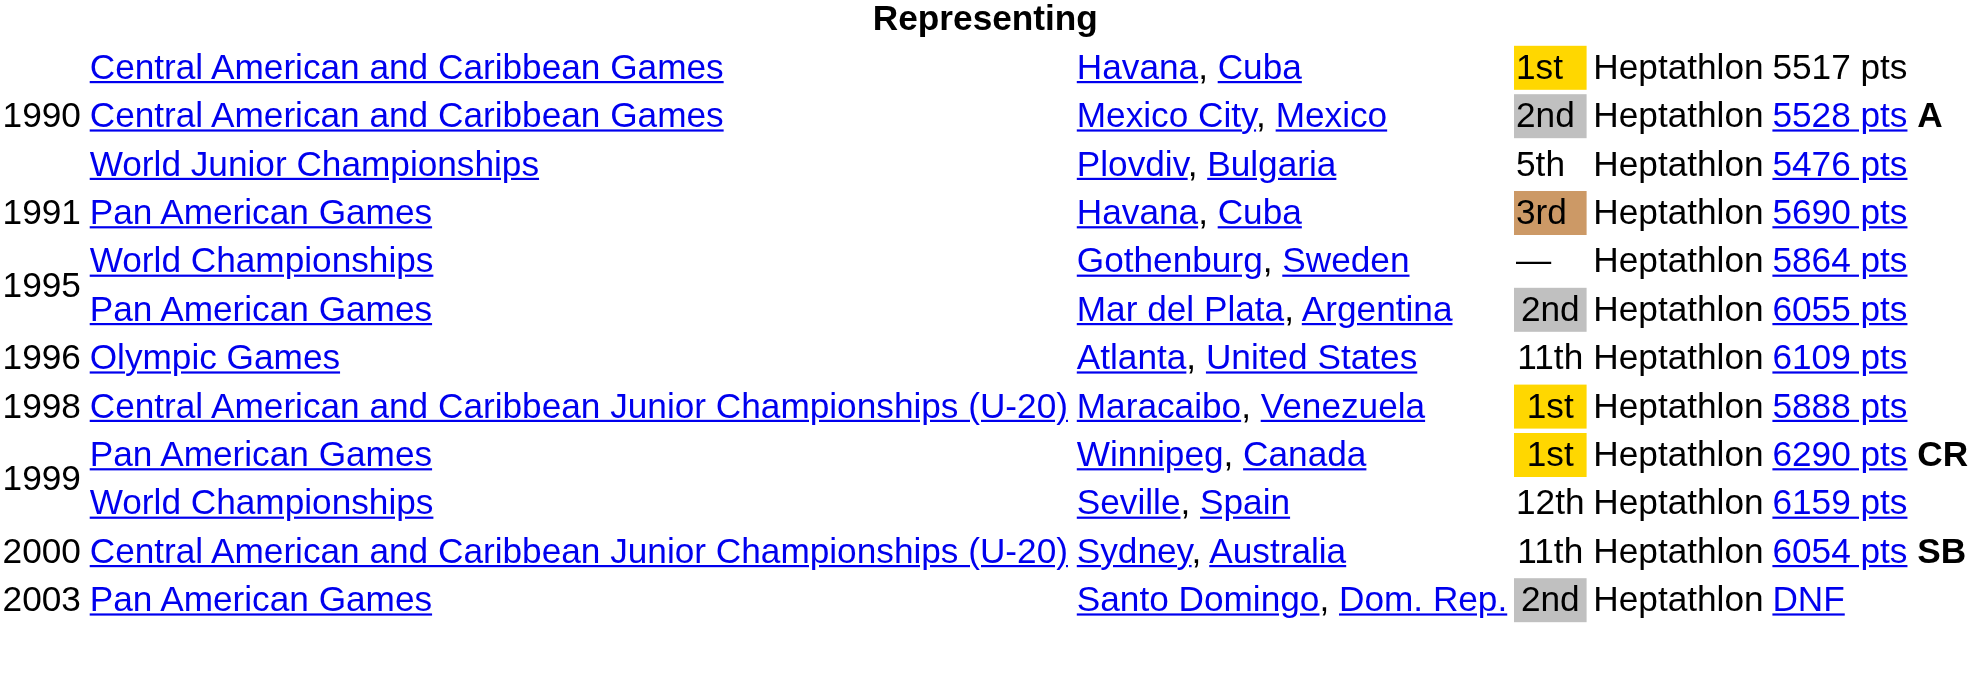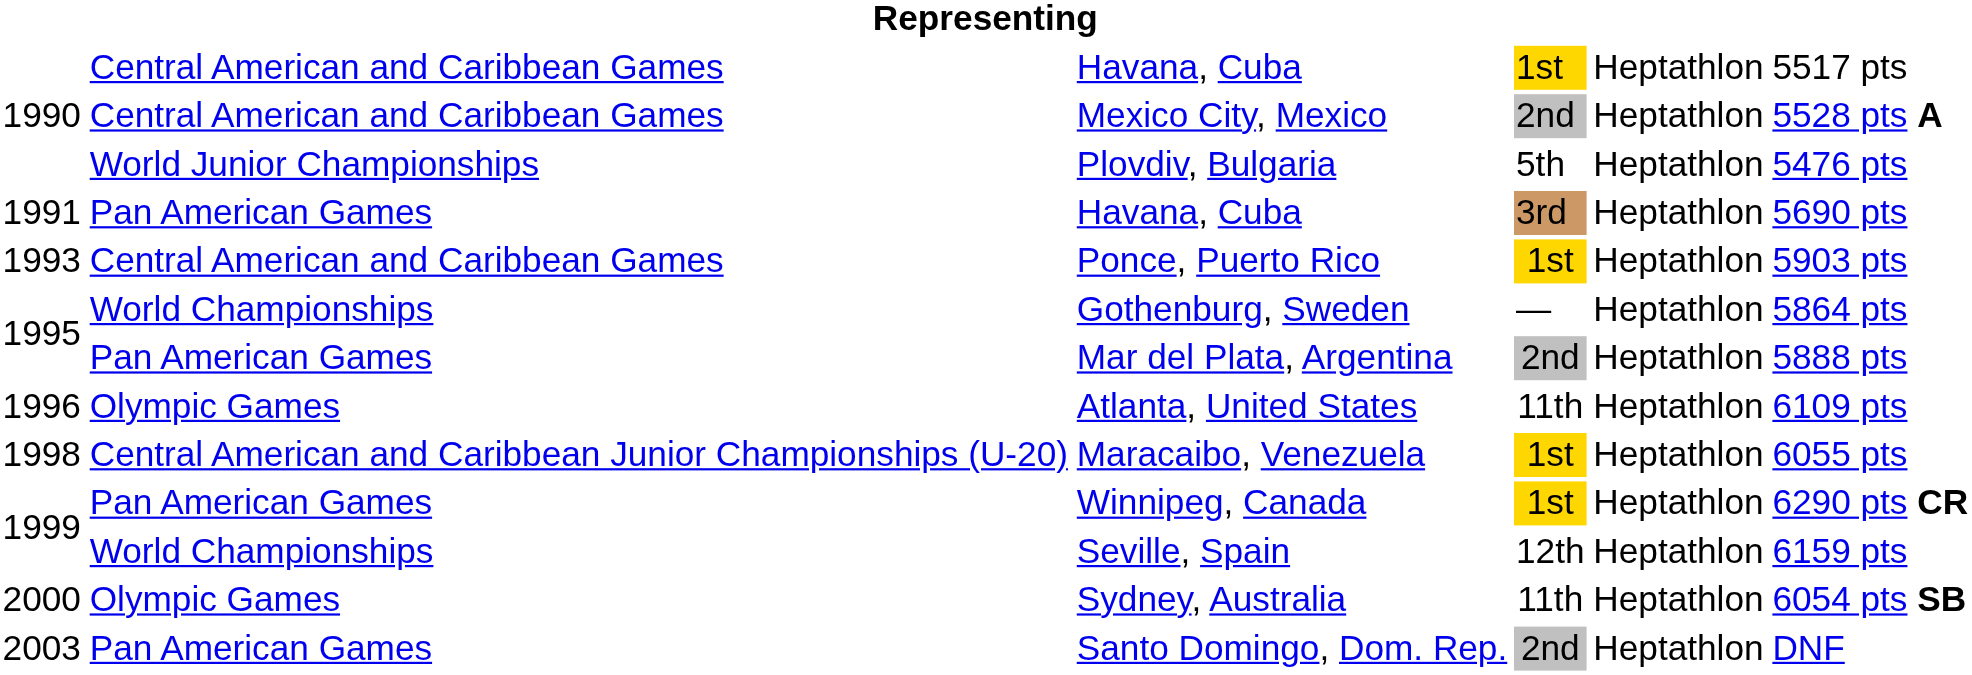+ row: 1993 | Central American and Caribbean Games | Ponce, Puerto Rico | 1st | Heptathlon | 5903 pts
Mar del Plata, Argentina | column 6: 6055 pts -> 5888 pts
Maracaibo, Venezuela | column 6: 5888 pts -> 6055 pts
Sydney, Australia | column 2: Central American and Caribbean Junior Championships (U-20) -> Olympic Games
